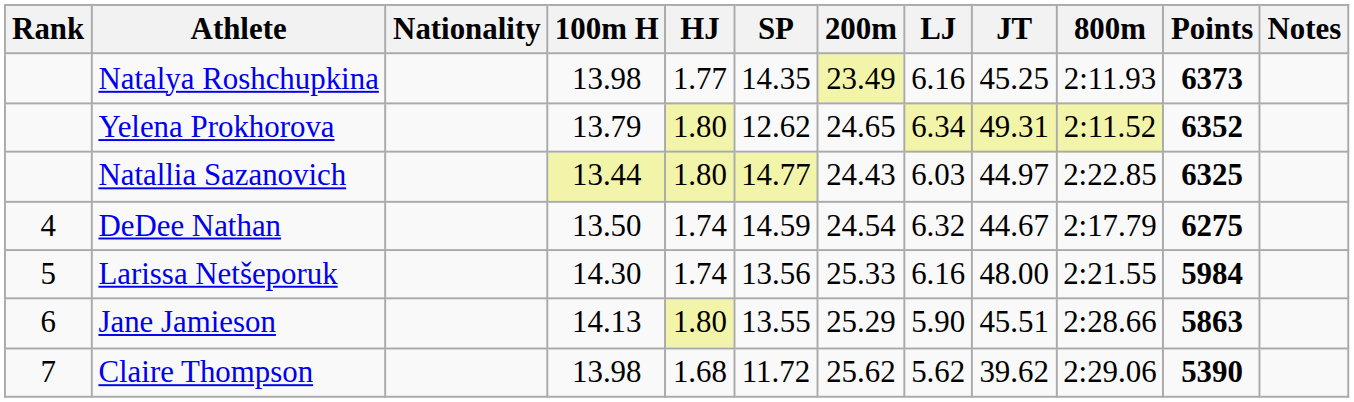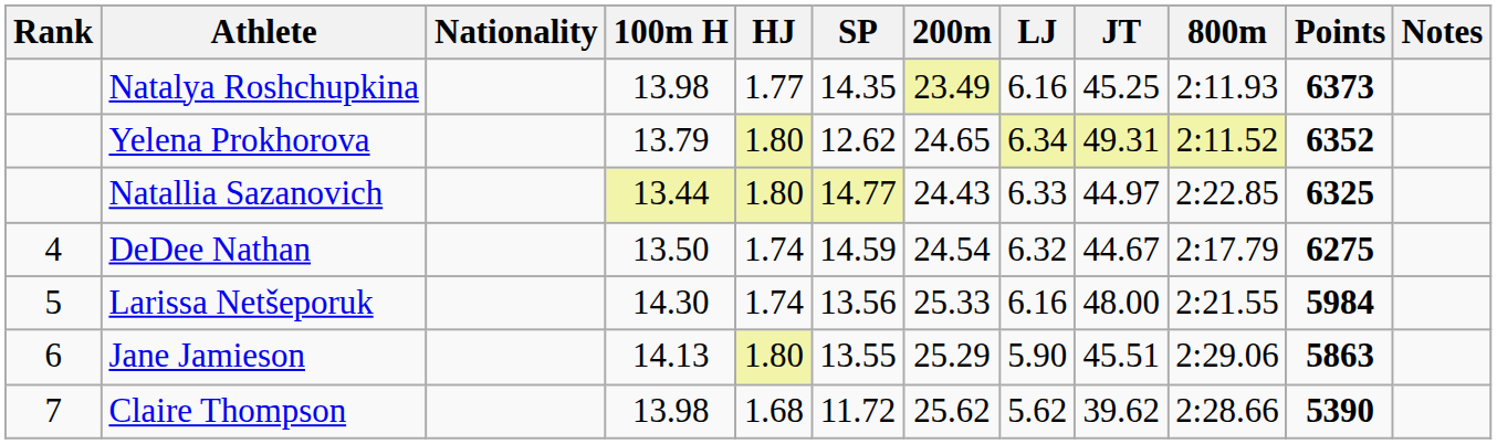Natallia Sazanovich | LJ: 6.03 -> 6.33
Jane Jamieson | 800m: 2:28.66 -> 2:29.06
Claire Thompson | 800m: 2:29.06 -> 2:28.66
